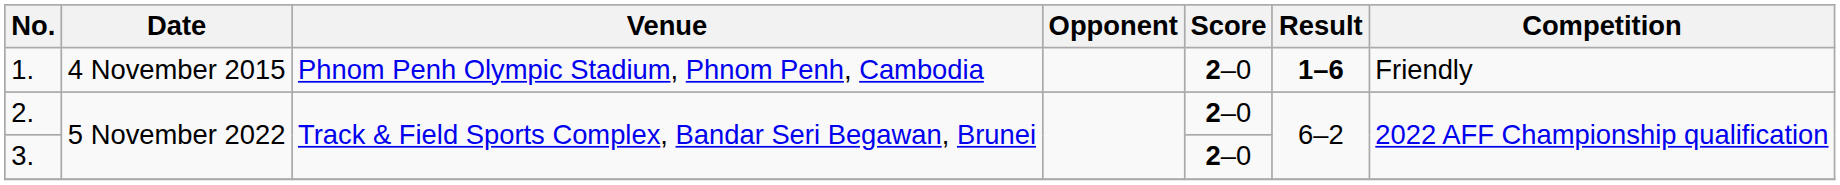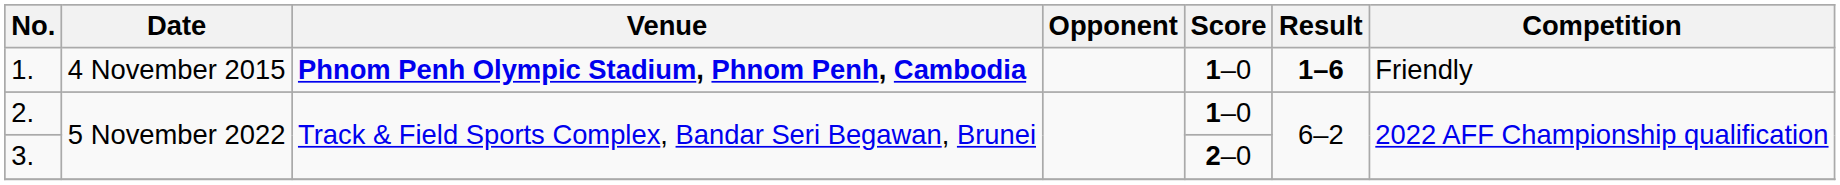1. | Venue: normal -> bold
1. | Score: 2–0 -> 1–0
2. | Score: 2–0 -> 1–0
